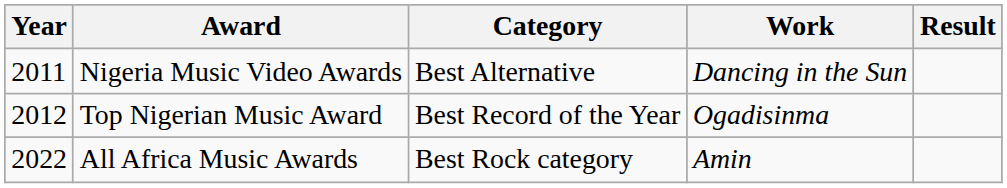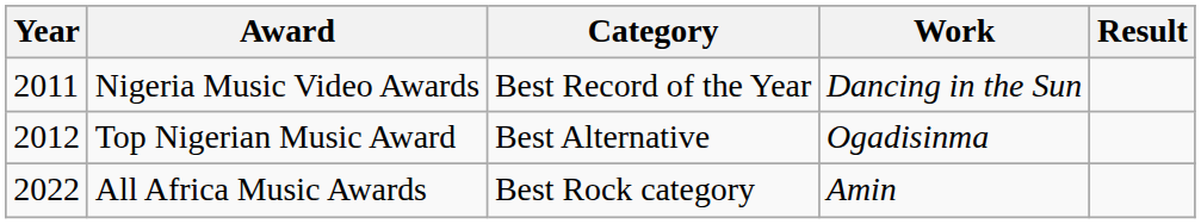Nigeria Music Video Awards | Category: Best Alternative -> Best Record of the Year
Top Nigerian Music Award | Category: Best Record of the Year -> Best Alternative
